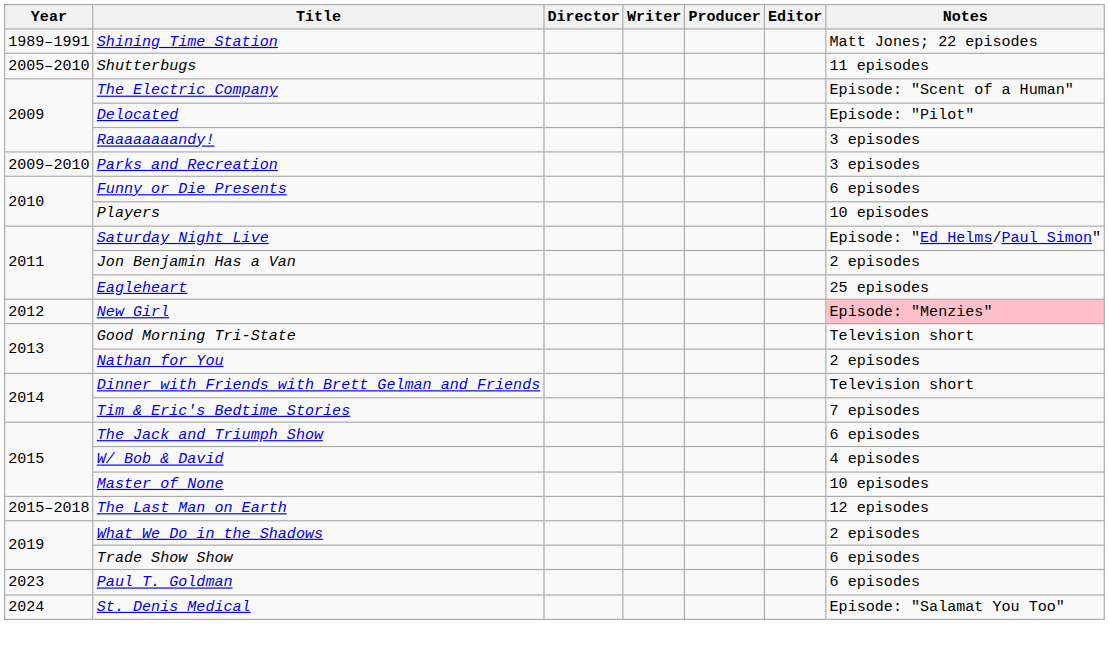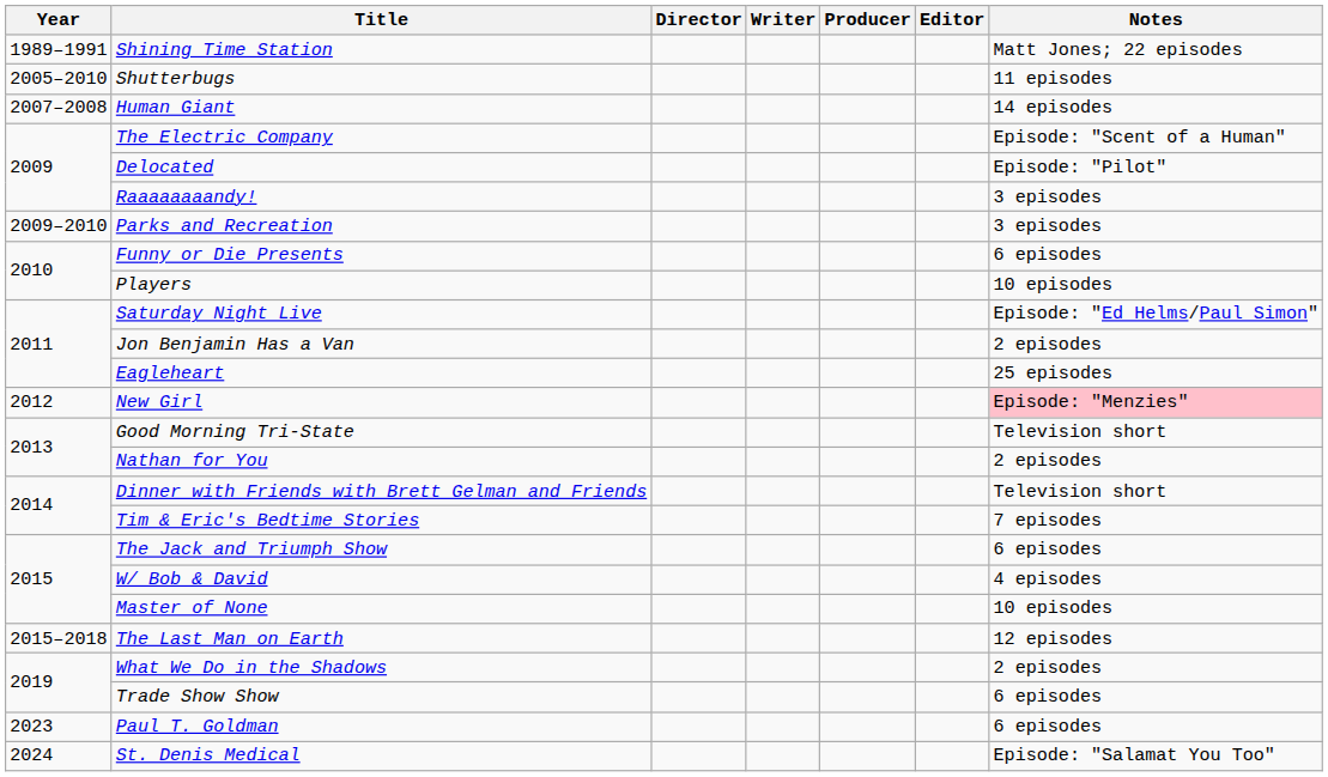+ row: 2007–2008 | Human Giant | 14 episodes
